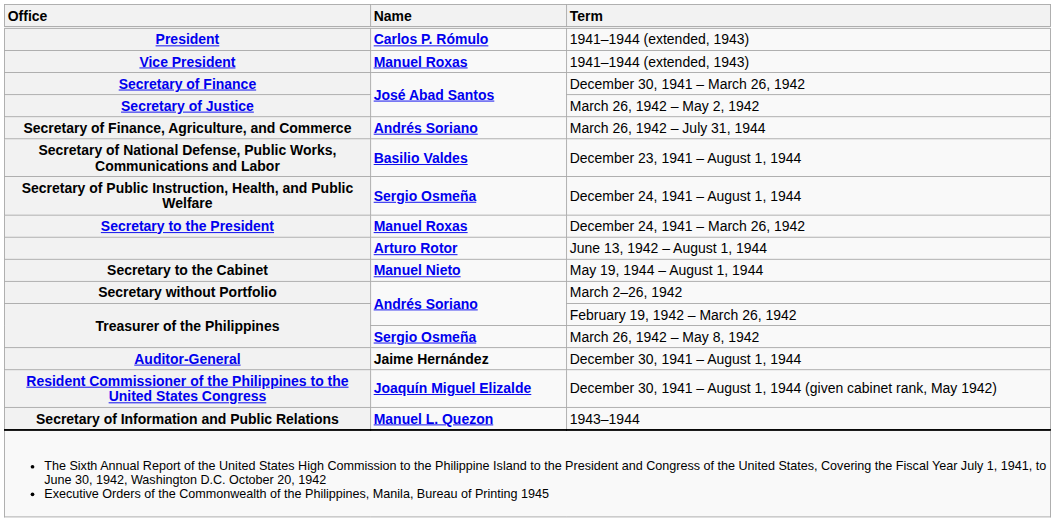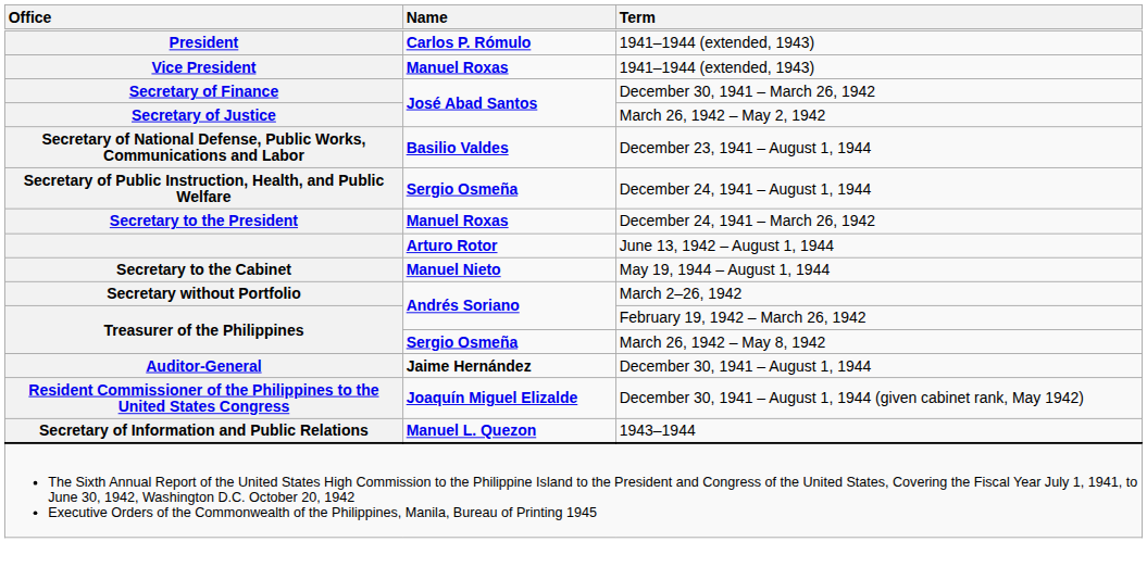- row: Secretary of Finance, Agriculture, and Commerce | Andrés Soriano | March 26, 1942 – July 31, 1944
